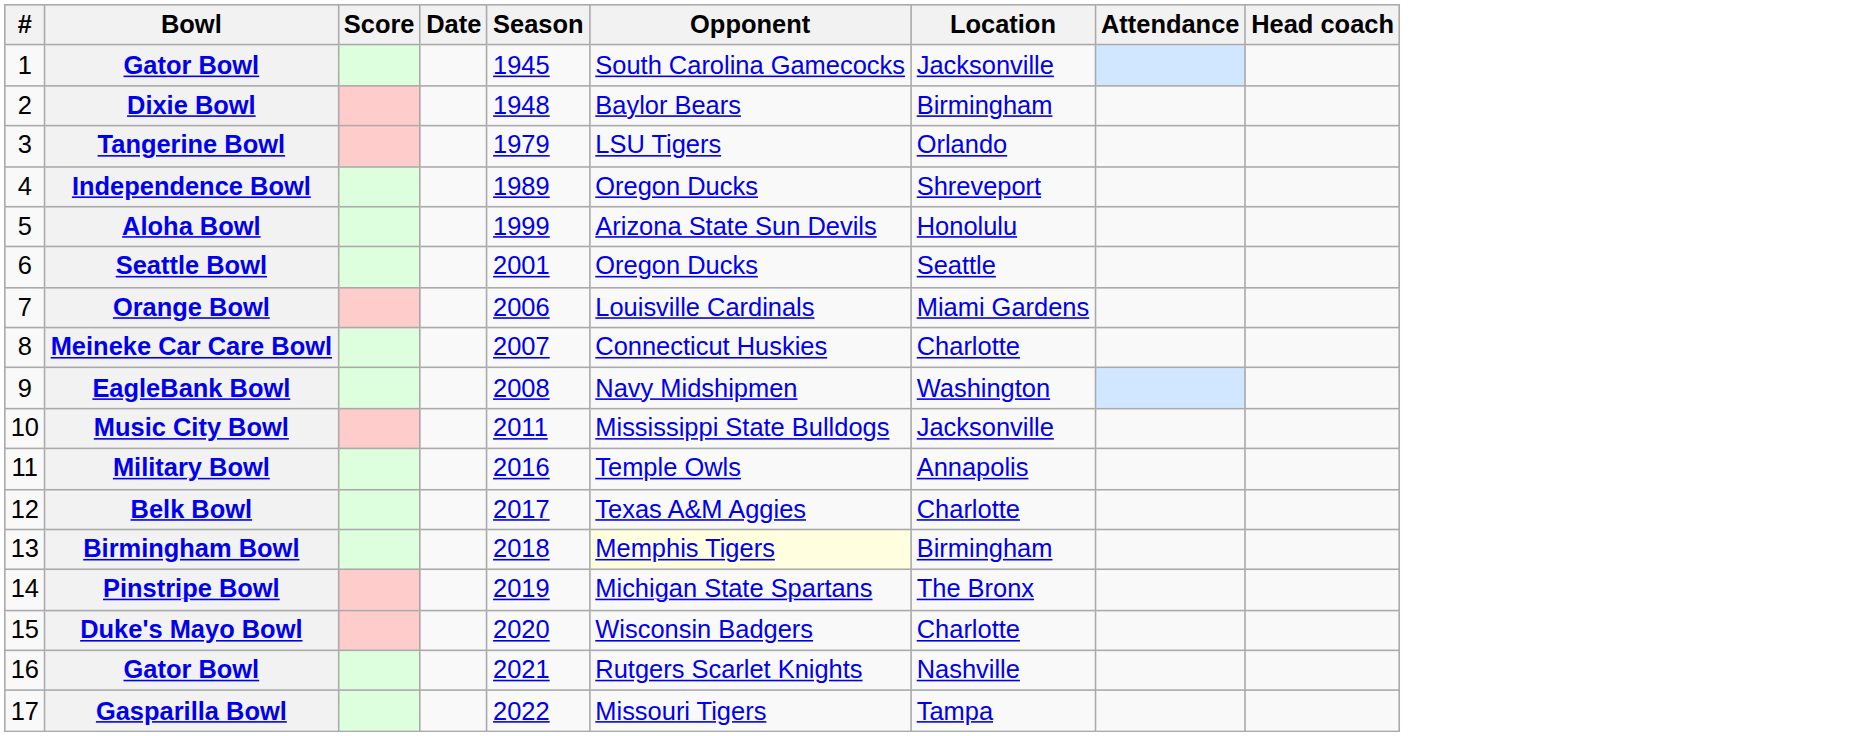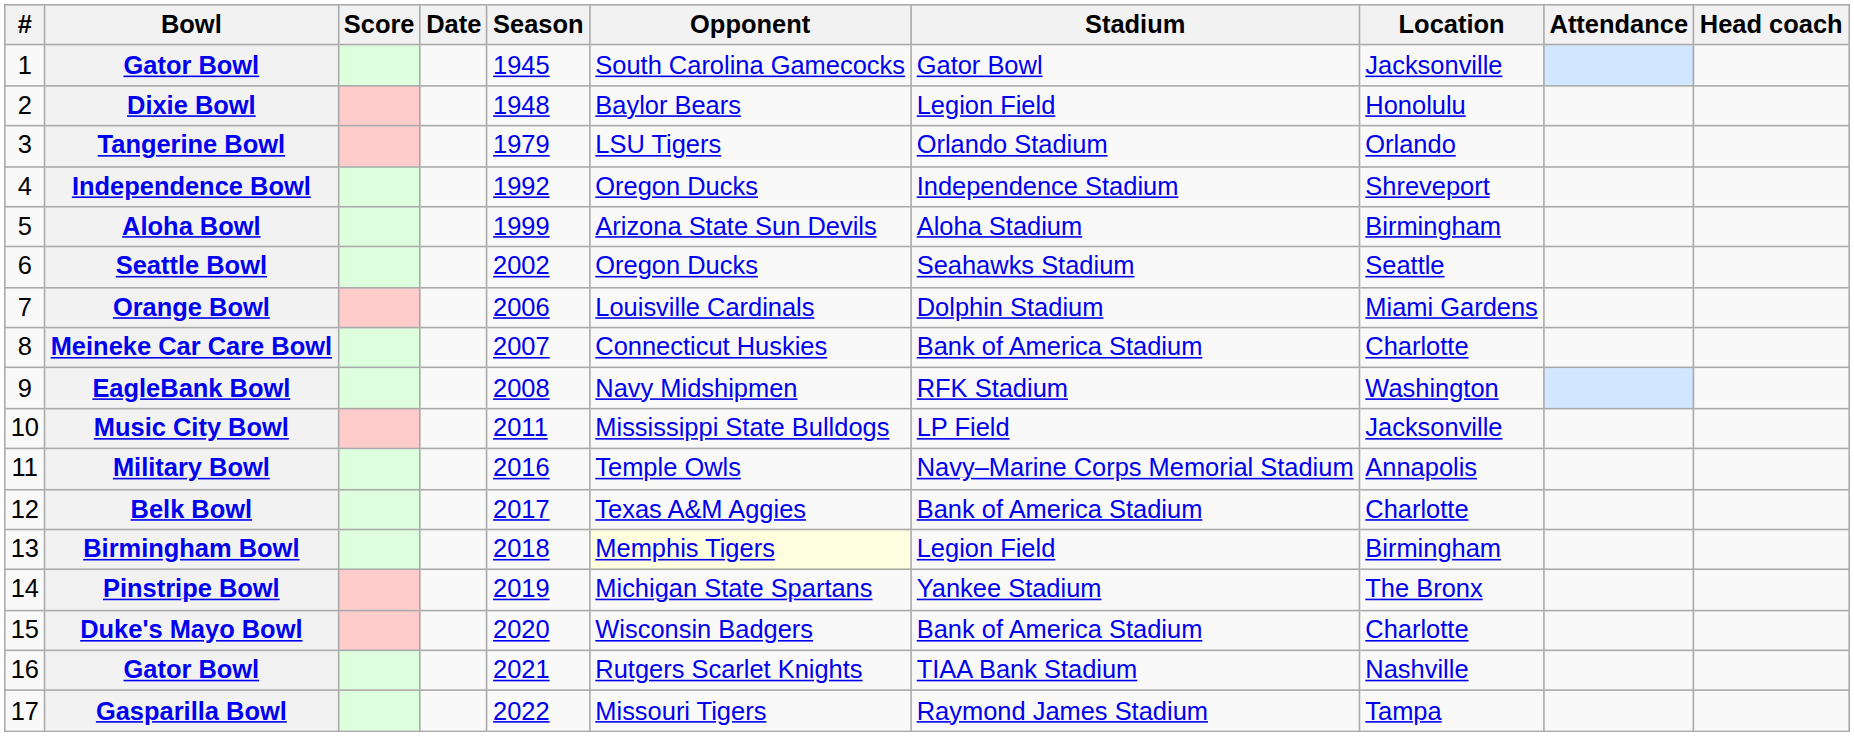+ column: Stadium | Gator Bowl | Legion Field | Orlando Stadium | Independence Stadium | Aloha Stadium | Seahawks Stadium | Dolphin Stadium | Bank of America Stadium | RFK Stadium | LP Field | Navy–Marine Corps Memorial Stadium | Bank of America Stadium | Legion Field | Yankee Stadium | Bank of America Stadium | TIAA Bank Stadium | Raymond James Stadium
Dixie Bowl | Location: Birmingham -> Honolulu
Independence Bowl | Season: 1989 -> 1992
Aloha Bowl | Location: Honolulu -> Birmingham
Seattle Bowl | Season: 2001 -> 2002
